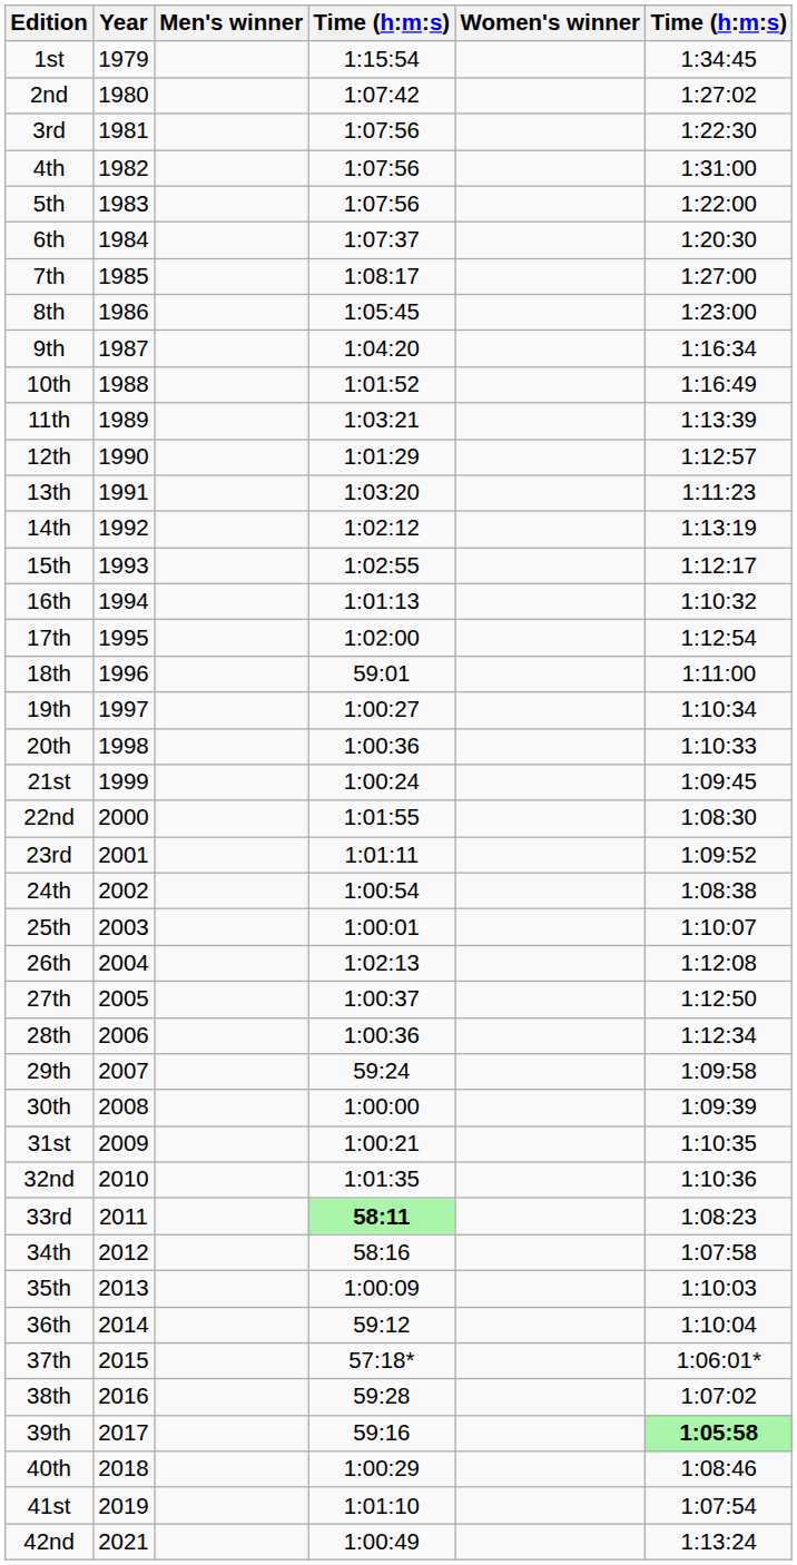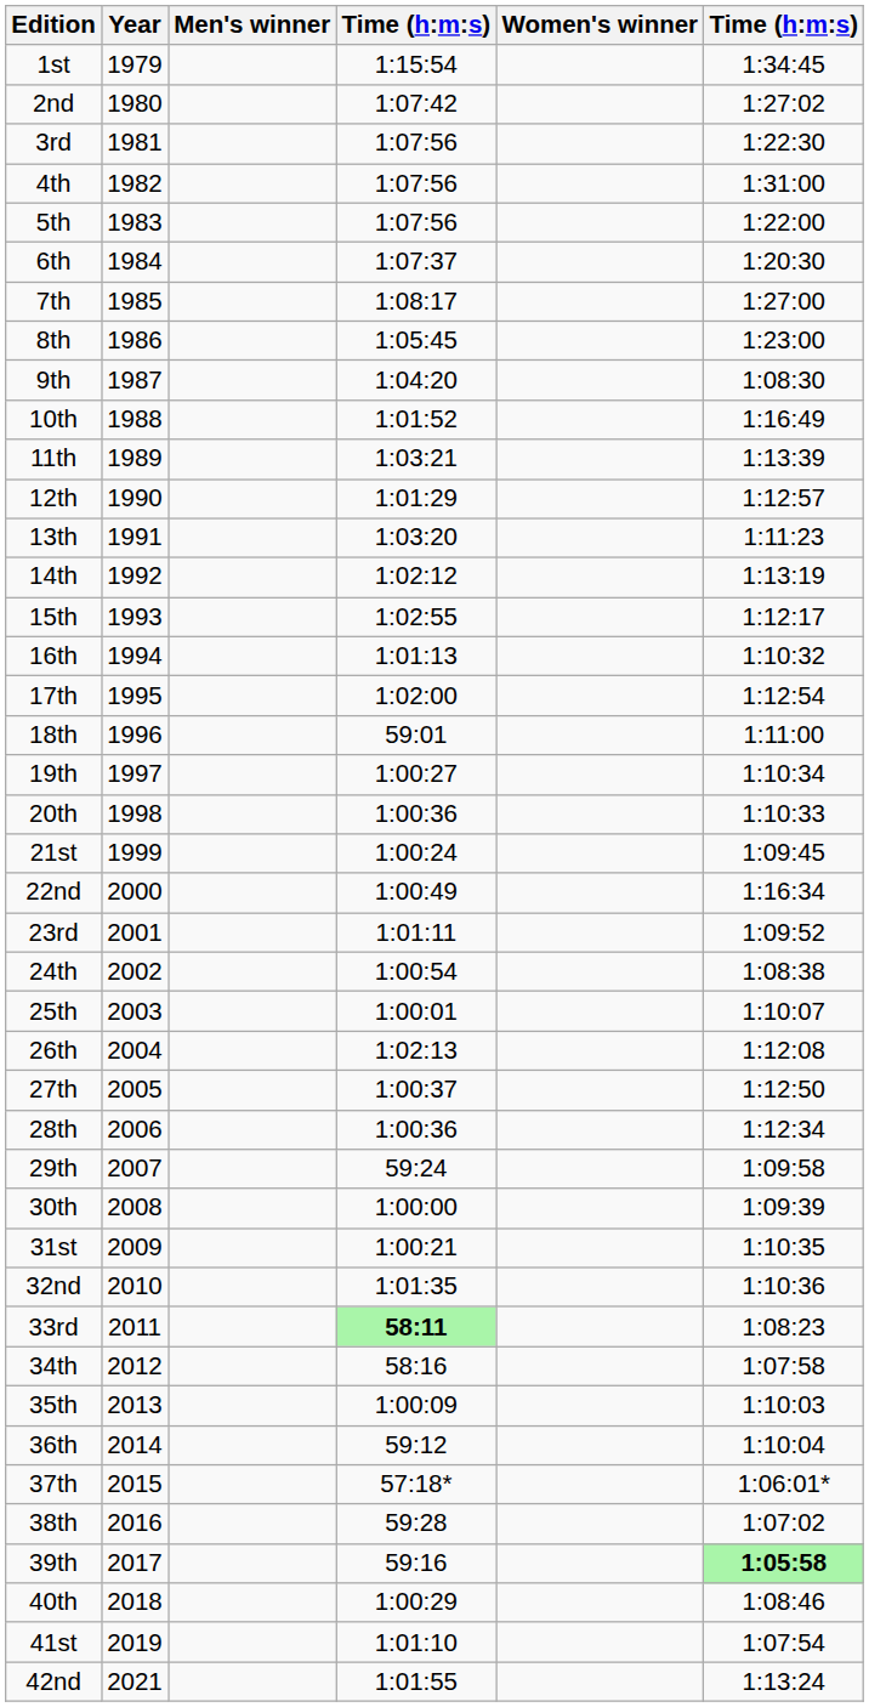9th | column 6: 1:16:34 -> 1:08:30
22nd | column 4: 1:01:55 -> 1:00:49
22nd | column 6: 1:08:30 -> 1:16:34
42nd | column 4: 1:00:49 -> 1:01:55
